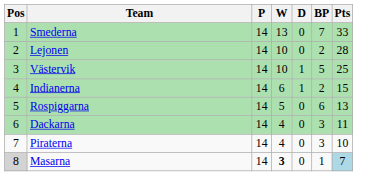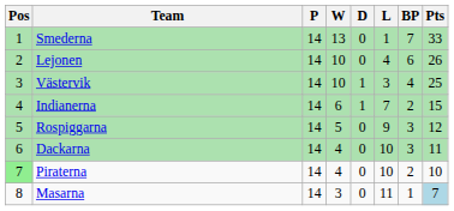+ column: L | 1 | 4 | 3 | 7 | 9 | 10 | 10 | 11
Lejonen | BP: 2 -> 6
Lejonen | Pts: 28 -> 26
Västervik | BP: 5 -> 4
Rospiggarna | BP: 6 -> 3
Rospiggarna | Pts: 13 -> 12
Piraterna | Pos: no background -> lightgreen background
Piraterna | BP: 3 -> 2
Masarna | Pos: lightgrey background -> no background
Masarna | W: bold -> normal
